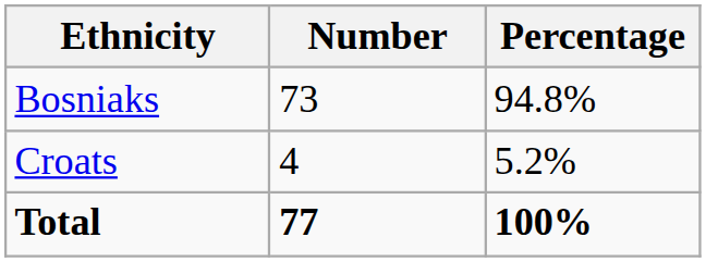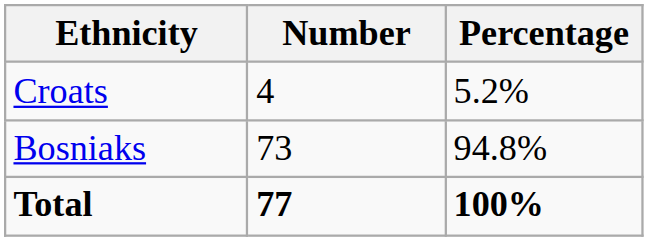rows swapped: Bosniaks <-> Croats
